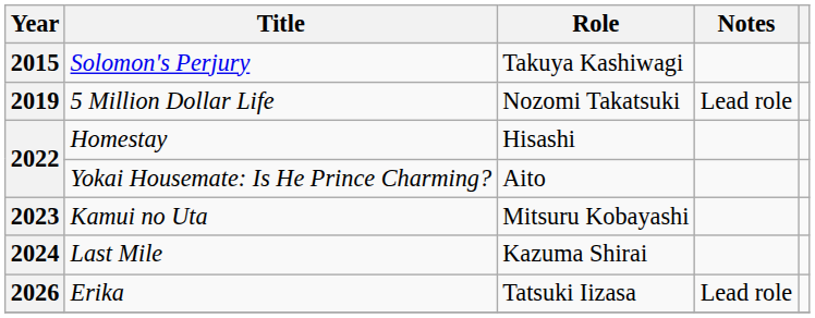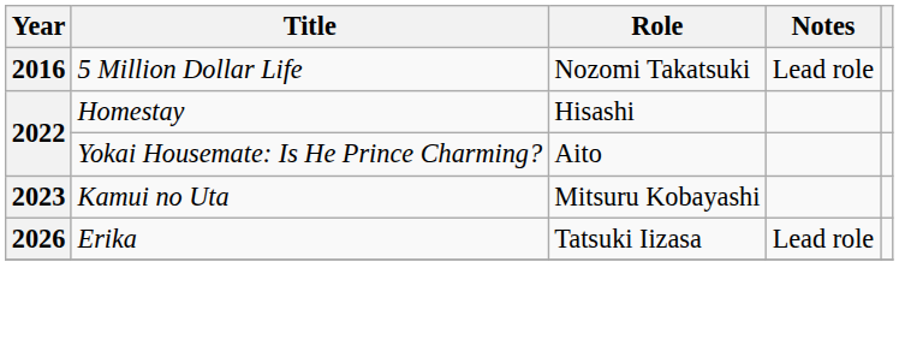- row: 2015 | Solomon's Perjury | Takuya Kashiwagi
5 Million Dollar Life | Year: 2019 -> 2016
- row: 2024 | Last Mile | Kazuma Shirai
